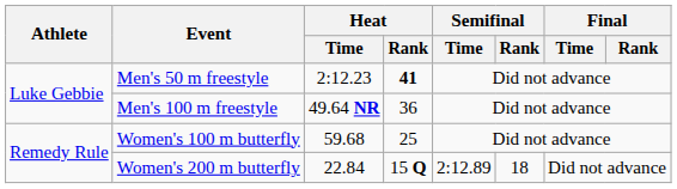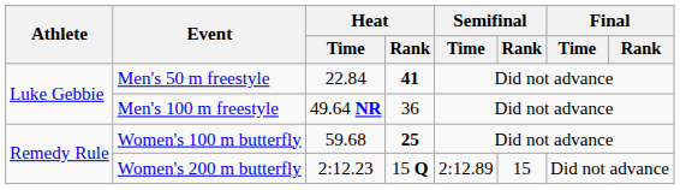Men's 50 m freestyle | Heat / Time: 2:12.23 -> 22.84
Women's 100 m butterfly | Heat / Rank: normal -> bold
Women's 200 m butterfly | Heat / Time: 22.84 -> 2:12.23
Women's 200 m butterfly | Semifinal / Rank: 18 -> 15
